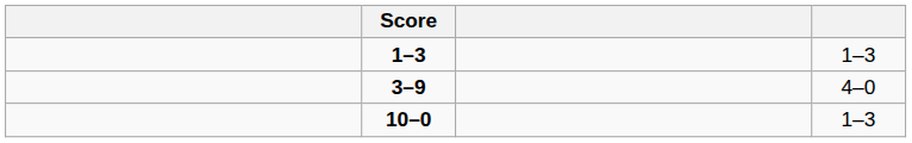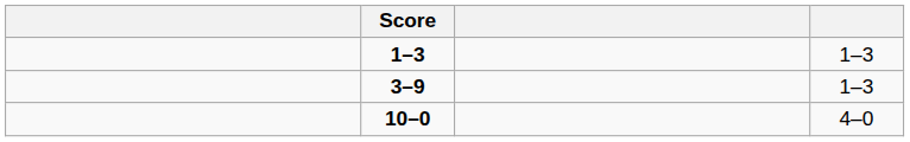3–9 | column 4: 4–0 -> 1–3
10–0 | column 4: 1–3 -> 4–0
